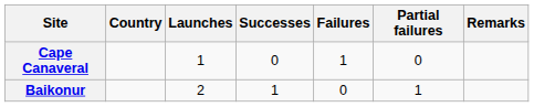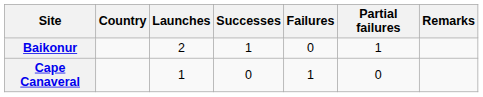rows swapped: Baikonur <-> Cape Canaveral
